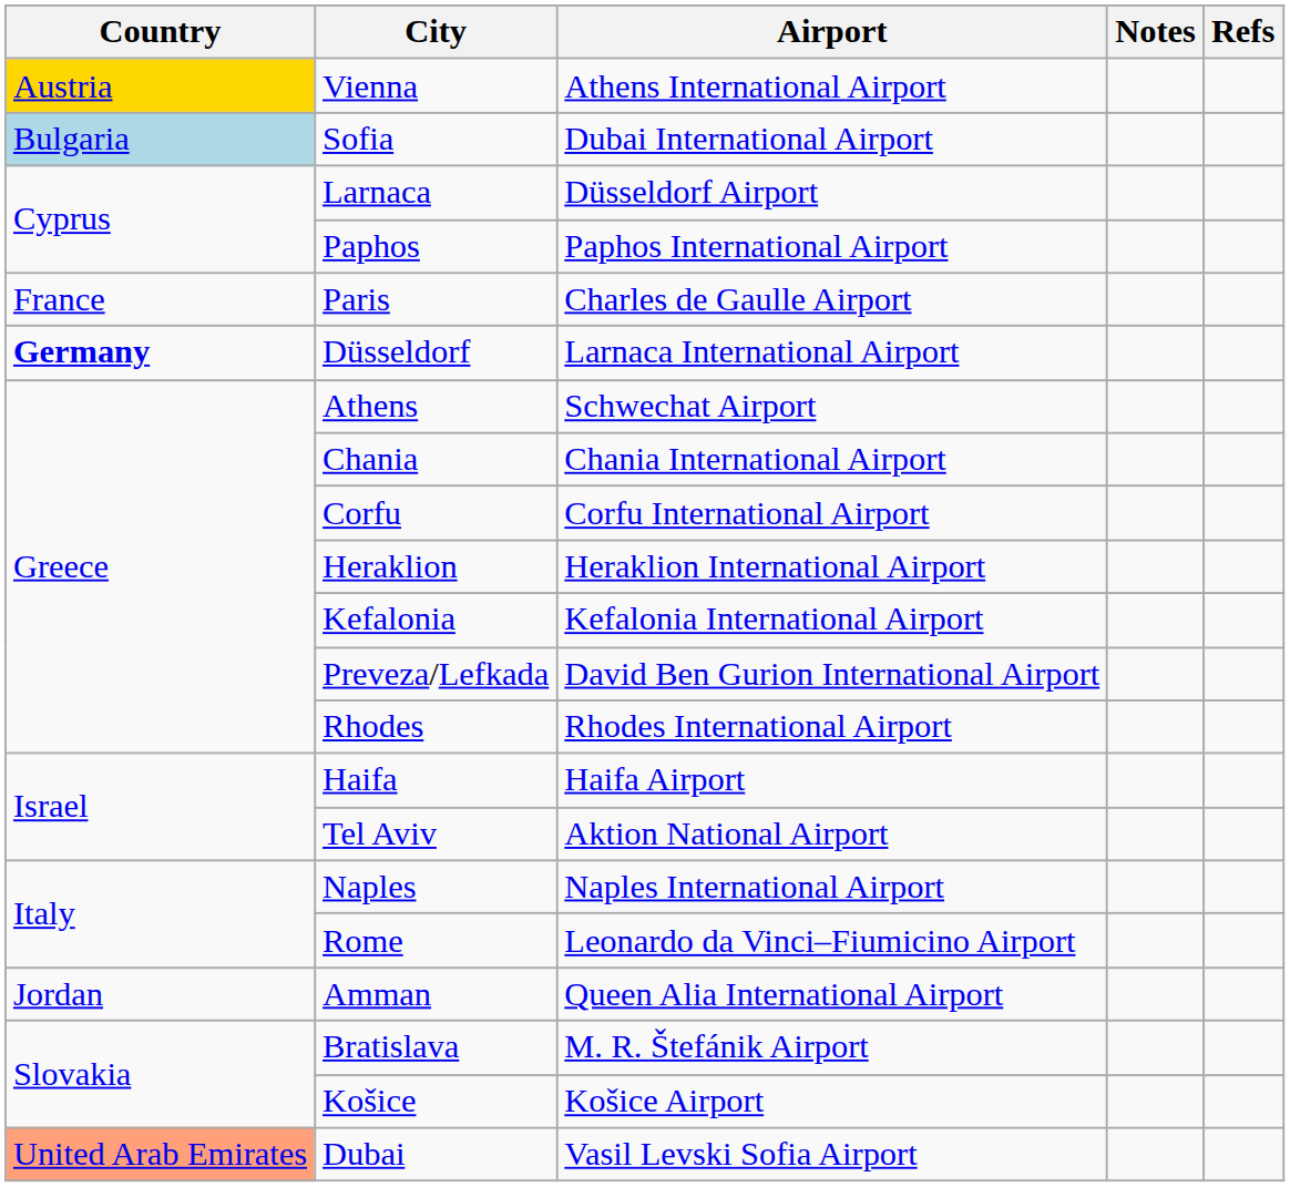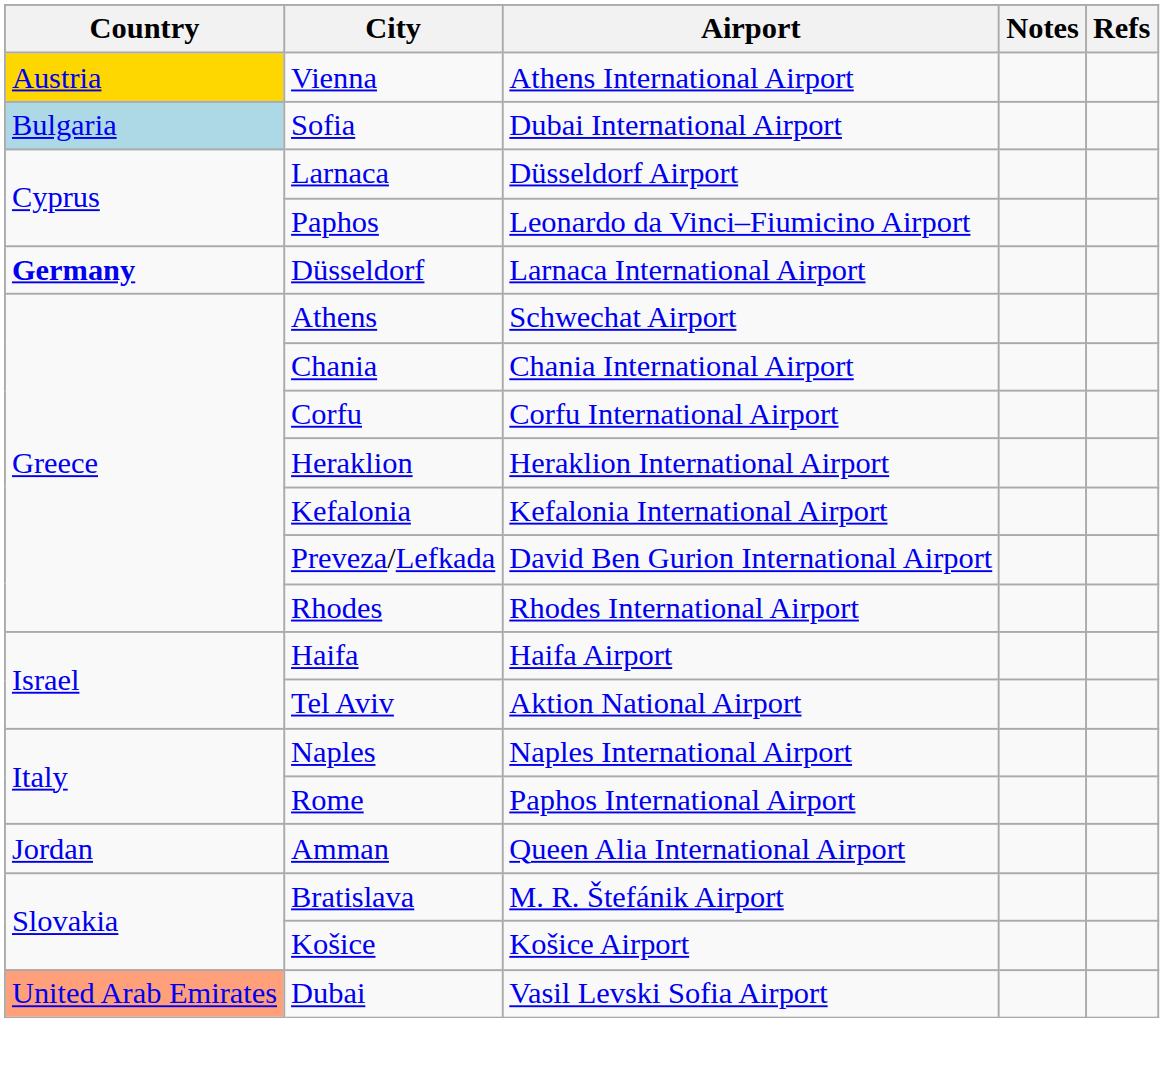Paphos | Airport: Paphos International Airport -> Leonardo da Vinci–Fiumicino Airport
- row: France | Paris | Charles de Gaulle Airport
Rome | Airport: Leonardo da Vinci–Fiumicino Airport -> Paphos International Airport
